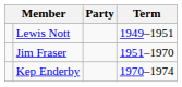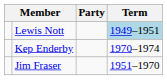Lewis Nott | Term: no background -> lightblue background
rows swapped: Jim Fraser <-> Kep Enderby
